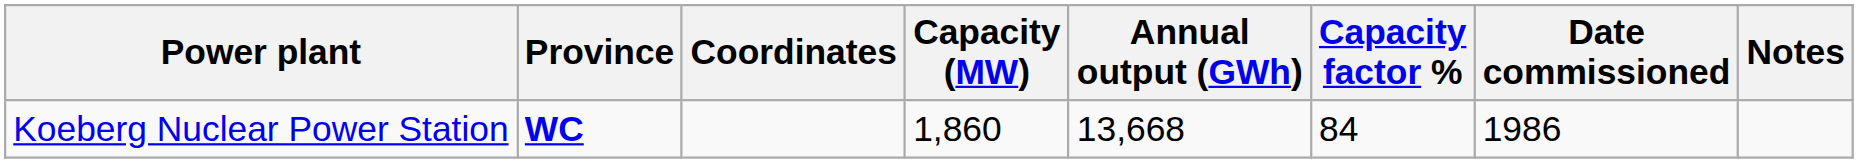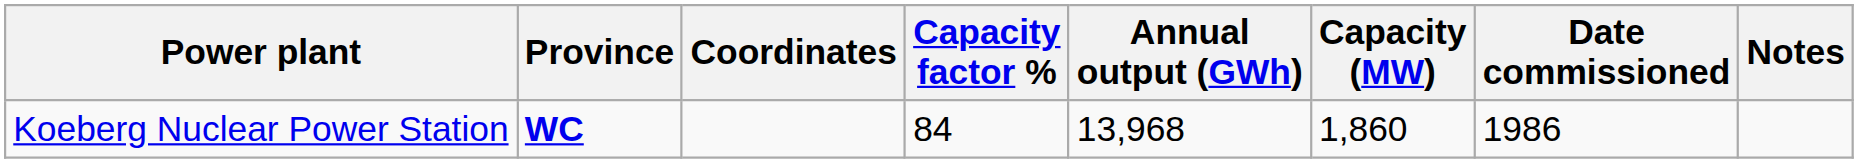columns swapped: Capacity (MW) <-> Capacity factor %
Koeberg Nuclear Power Station | Annual output (GWh): 13,668 -> 13,968
